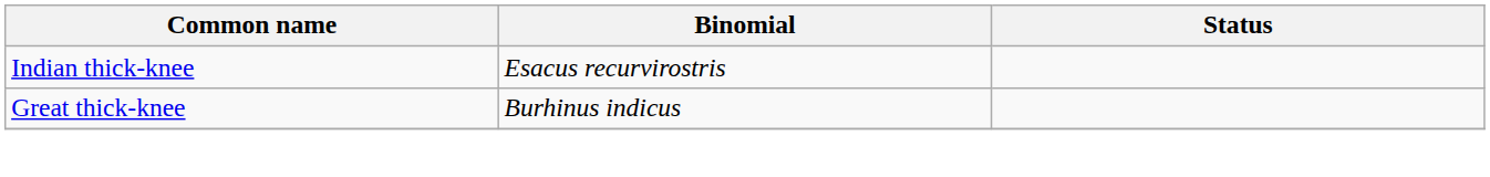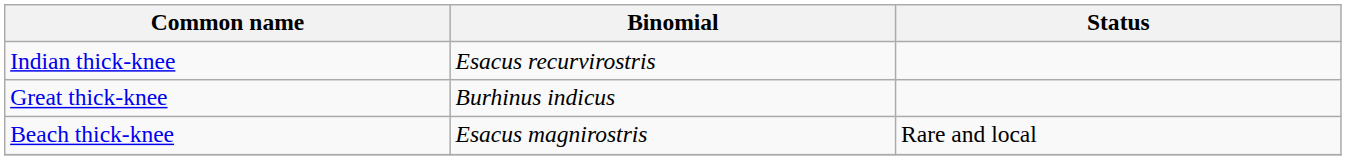+ row: Beach thick-knee | Esacus magnirostris | Rare and local
